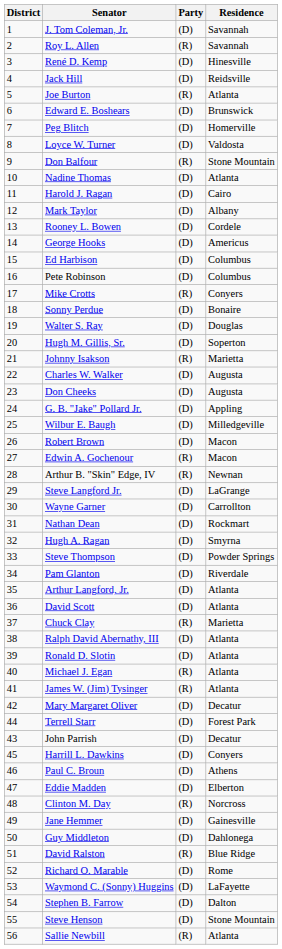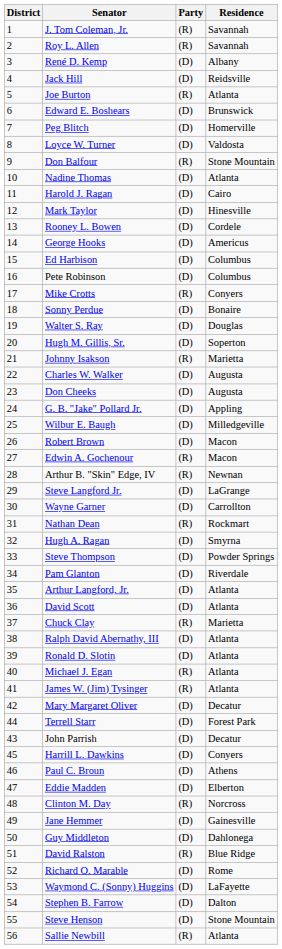J. Tom Coleman, Jr. | Party: (D) -> (R)
René D. Kemp | Residence: Hinesville -> Albany
Mark Taylor | Residence: Albany -> Hinesville
Nathan Dean | Party: (D) -> (R)
